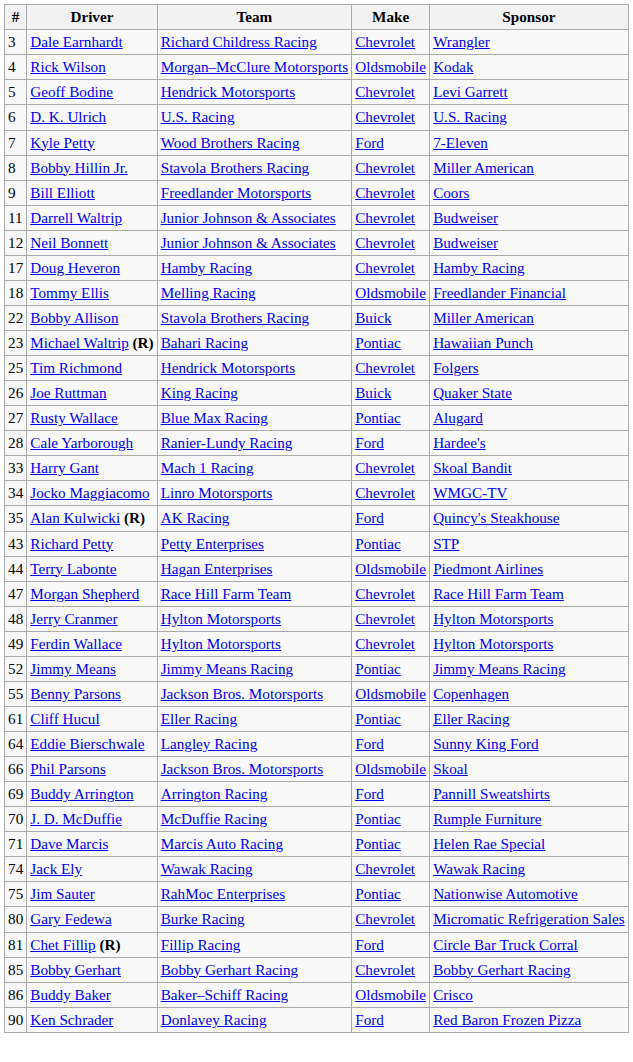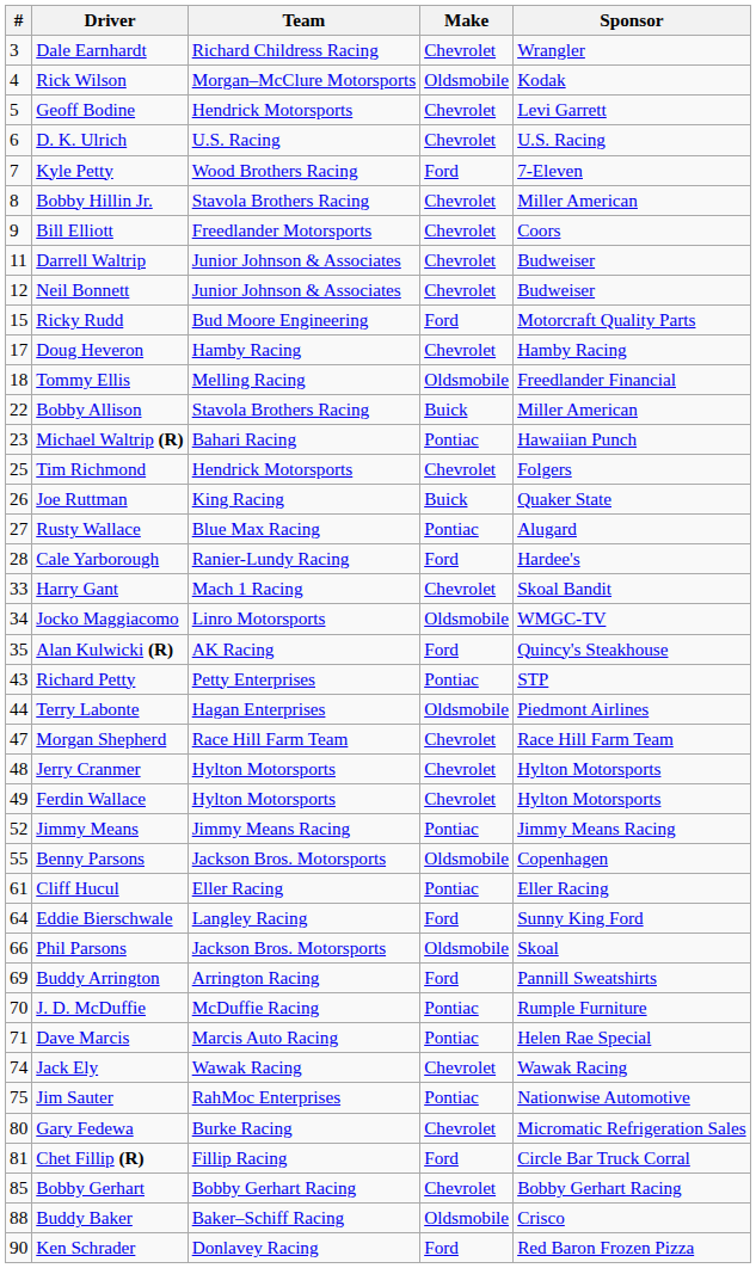+ row: 15 | Ricky Rudd | Bud Moore Engineering | Ford | Motorcraft Quality Parts
Jocko Maggiacomo | Make: Chevrolet -> Oldsmobile
Buddy Baker | #: 86 -> 88
